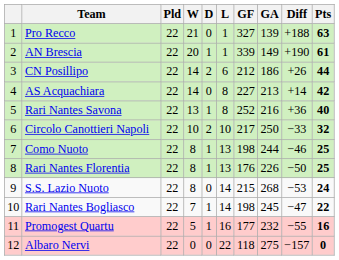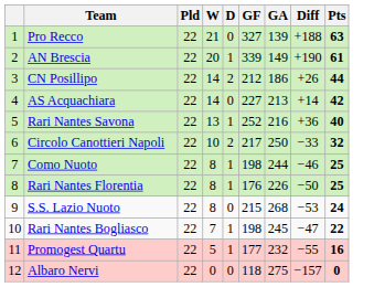- column: L | 1 | 1 | 6 | 8 | 8 | 10 | 13 | 13 | 14 | 14 | 16 | 22
